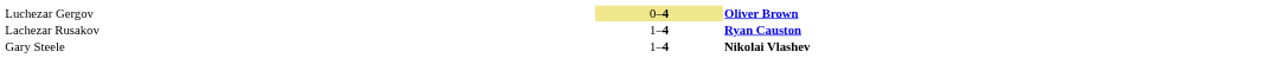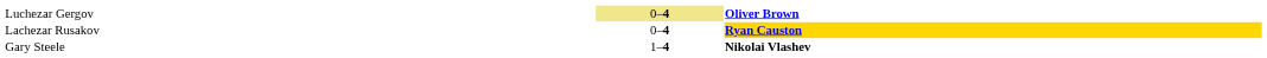Lachezar Rusakov | column 2: 1–4 -> 0–4
Lachezar Rusakov | column 3: no background -> gold background
